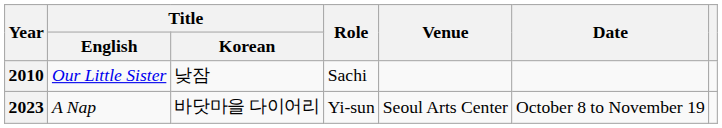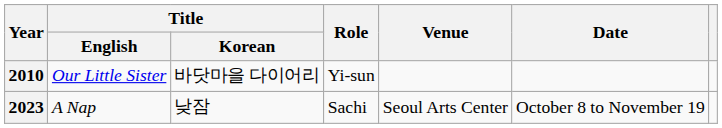2010 | Title / Korean: 낮잠 -> 바닷마을 다이어리
2010 | Role: Sachi -> Yi-sun
2023 | Title / Korean: 바닷마을 다이어리 -> 낮잠
2023 | Role: Yi-sun -> Sachi
